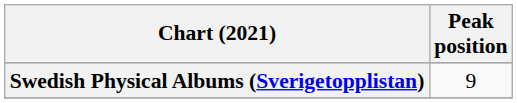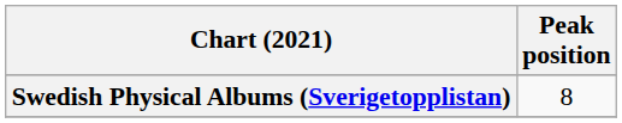Swedish Physical Albums (Sverigetopplistan) | Peak position: 9 -> 8
